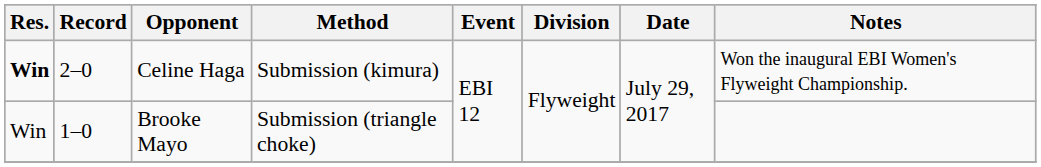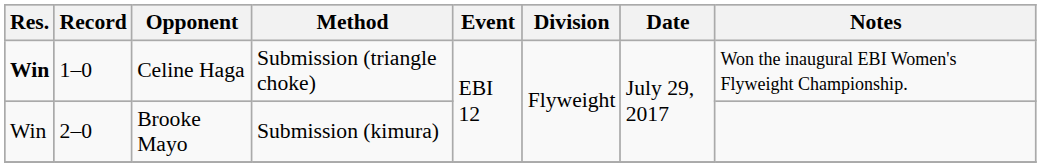Celine Haga | Record: 2–0 -> 1–0
Celine Haga | Method: Submission (kimura) -> Submission (triangle choke)
Brooke Mayo | Record: 1–0 -> 2–0
Brooke Mayo | Method: Submission (triangle choke) -> Submission (kimura)
